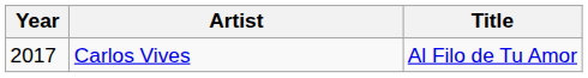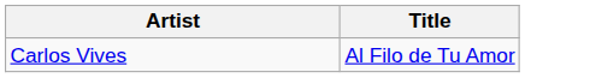- column: Year | 2017
